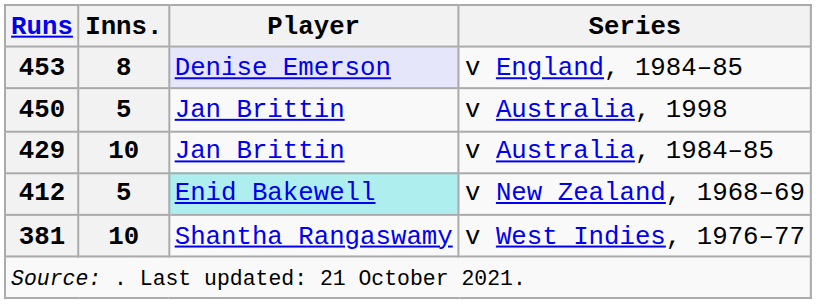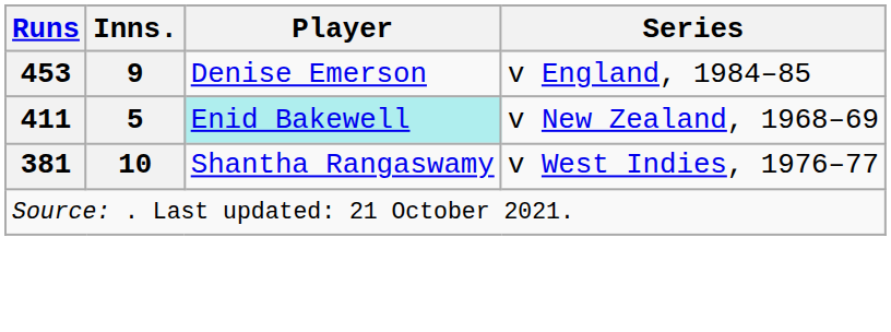v England, 1984–85 | Inns.: 8 -> 9
v England, 1984–85 | Player: lavender background -> no background
- row: 450 | 5 | Jan Brittin | v Australia, 1998
- row: 429 | 10 | Jan Brittin | v Australia, 1984–85
v New Zealand, 1968–69 | Runs: 412 -> 411
